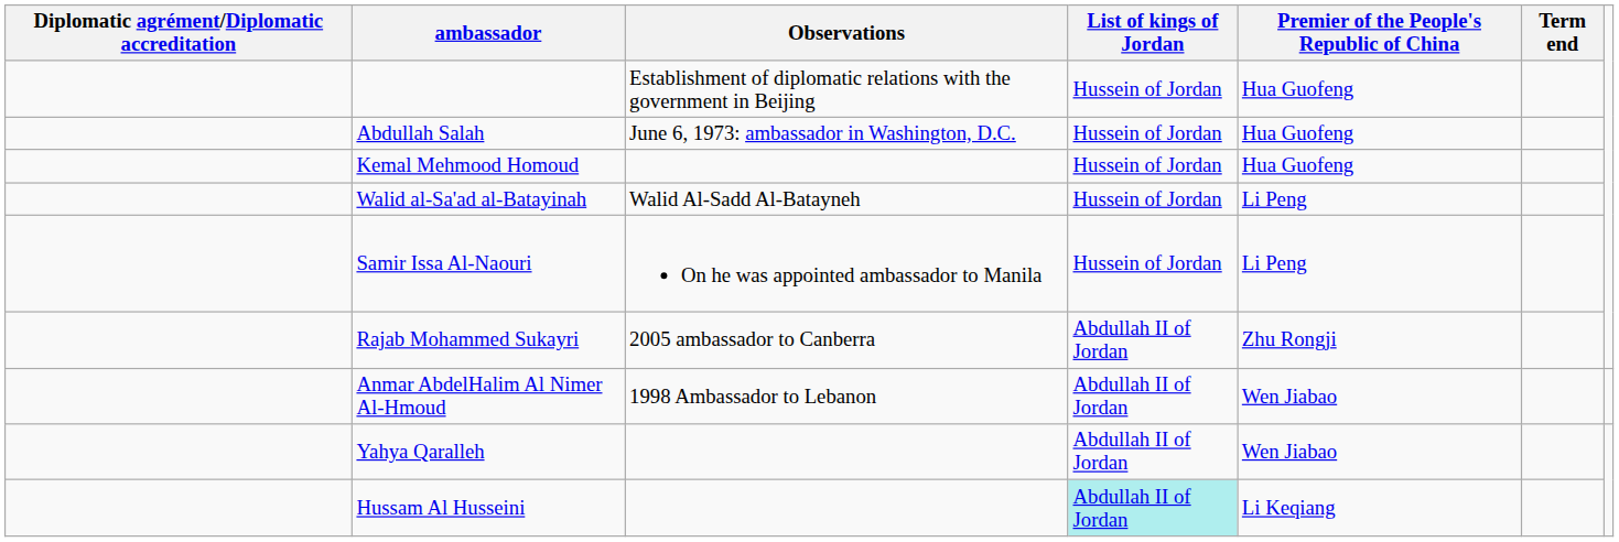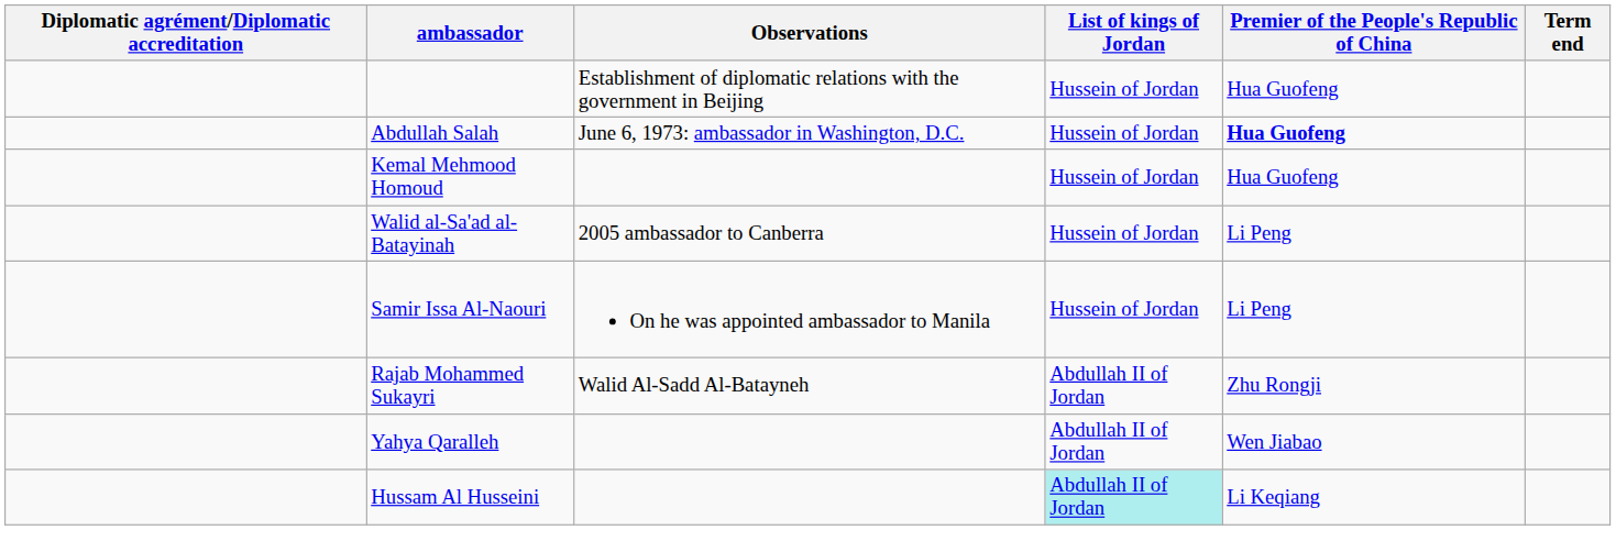Abdullah Salah | Premier of the People's Republic of China: normal -> bold
Walid al-Sa'ad al-Batayinah | Observations: Walid Al-Sadd Al-Batayneh -> 2005 ambassador to Canberra
Rajab Mohammed Sukayri | Observations: 2005 ambassador to Canberra -> Walid Al-Sadd Al-Batayneh
- row: Anmar AbdelHalim Al Nimer Al-Hmoud | 1998 Ambassador to Lebanon | Abdullah II of Jordan | Wen Jiabao
